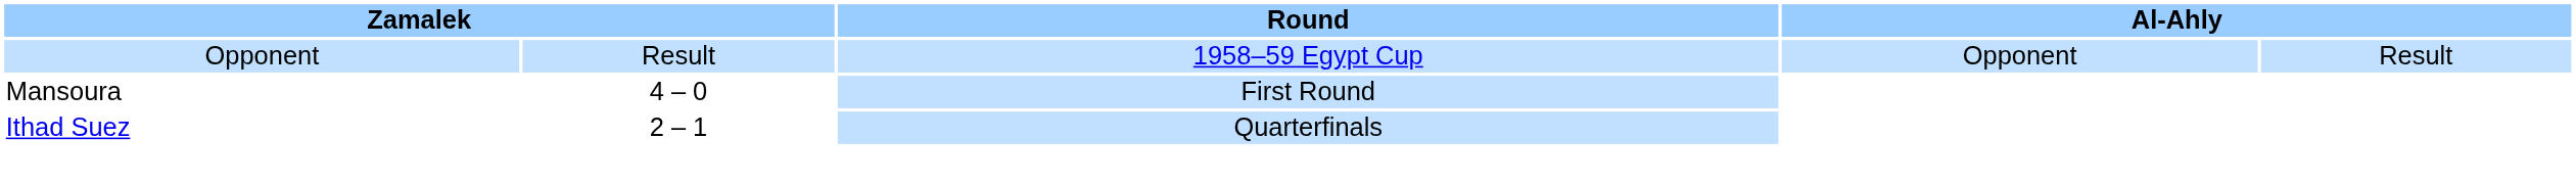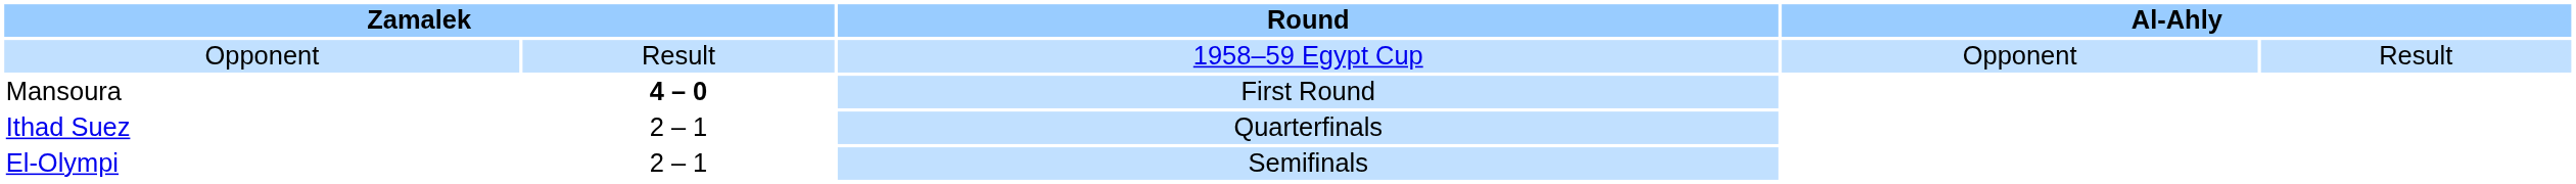Mansoura | column 2: normal -> bold
+ row: El-Olympi | 2 – 1 | Semifinals
